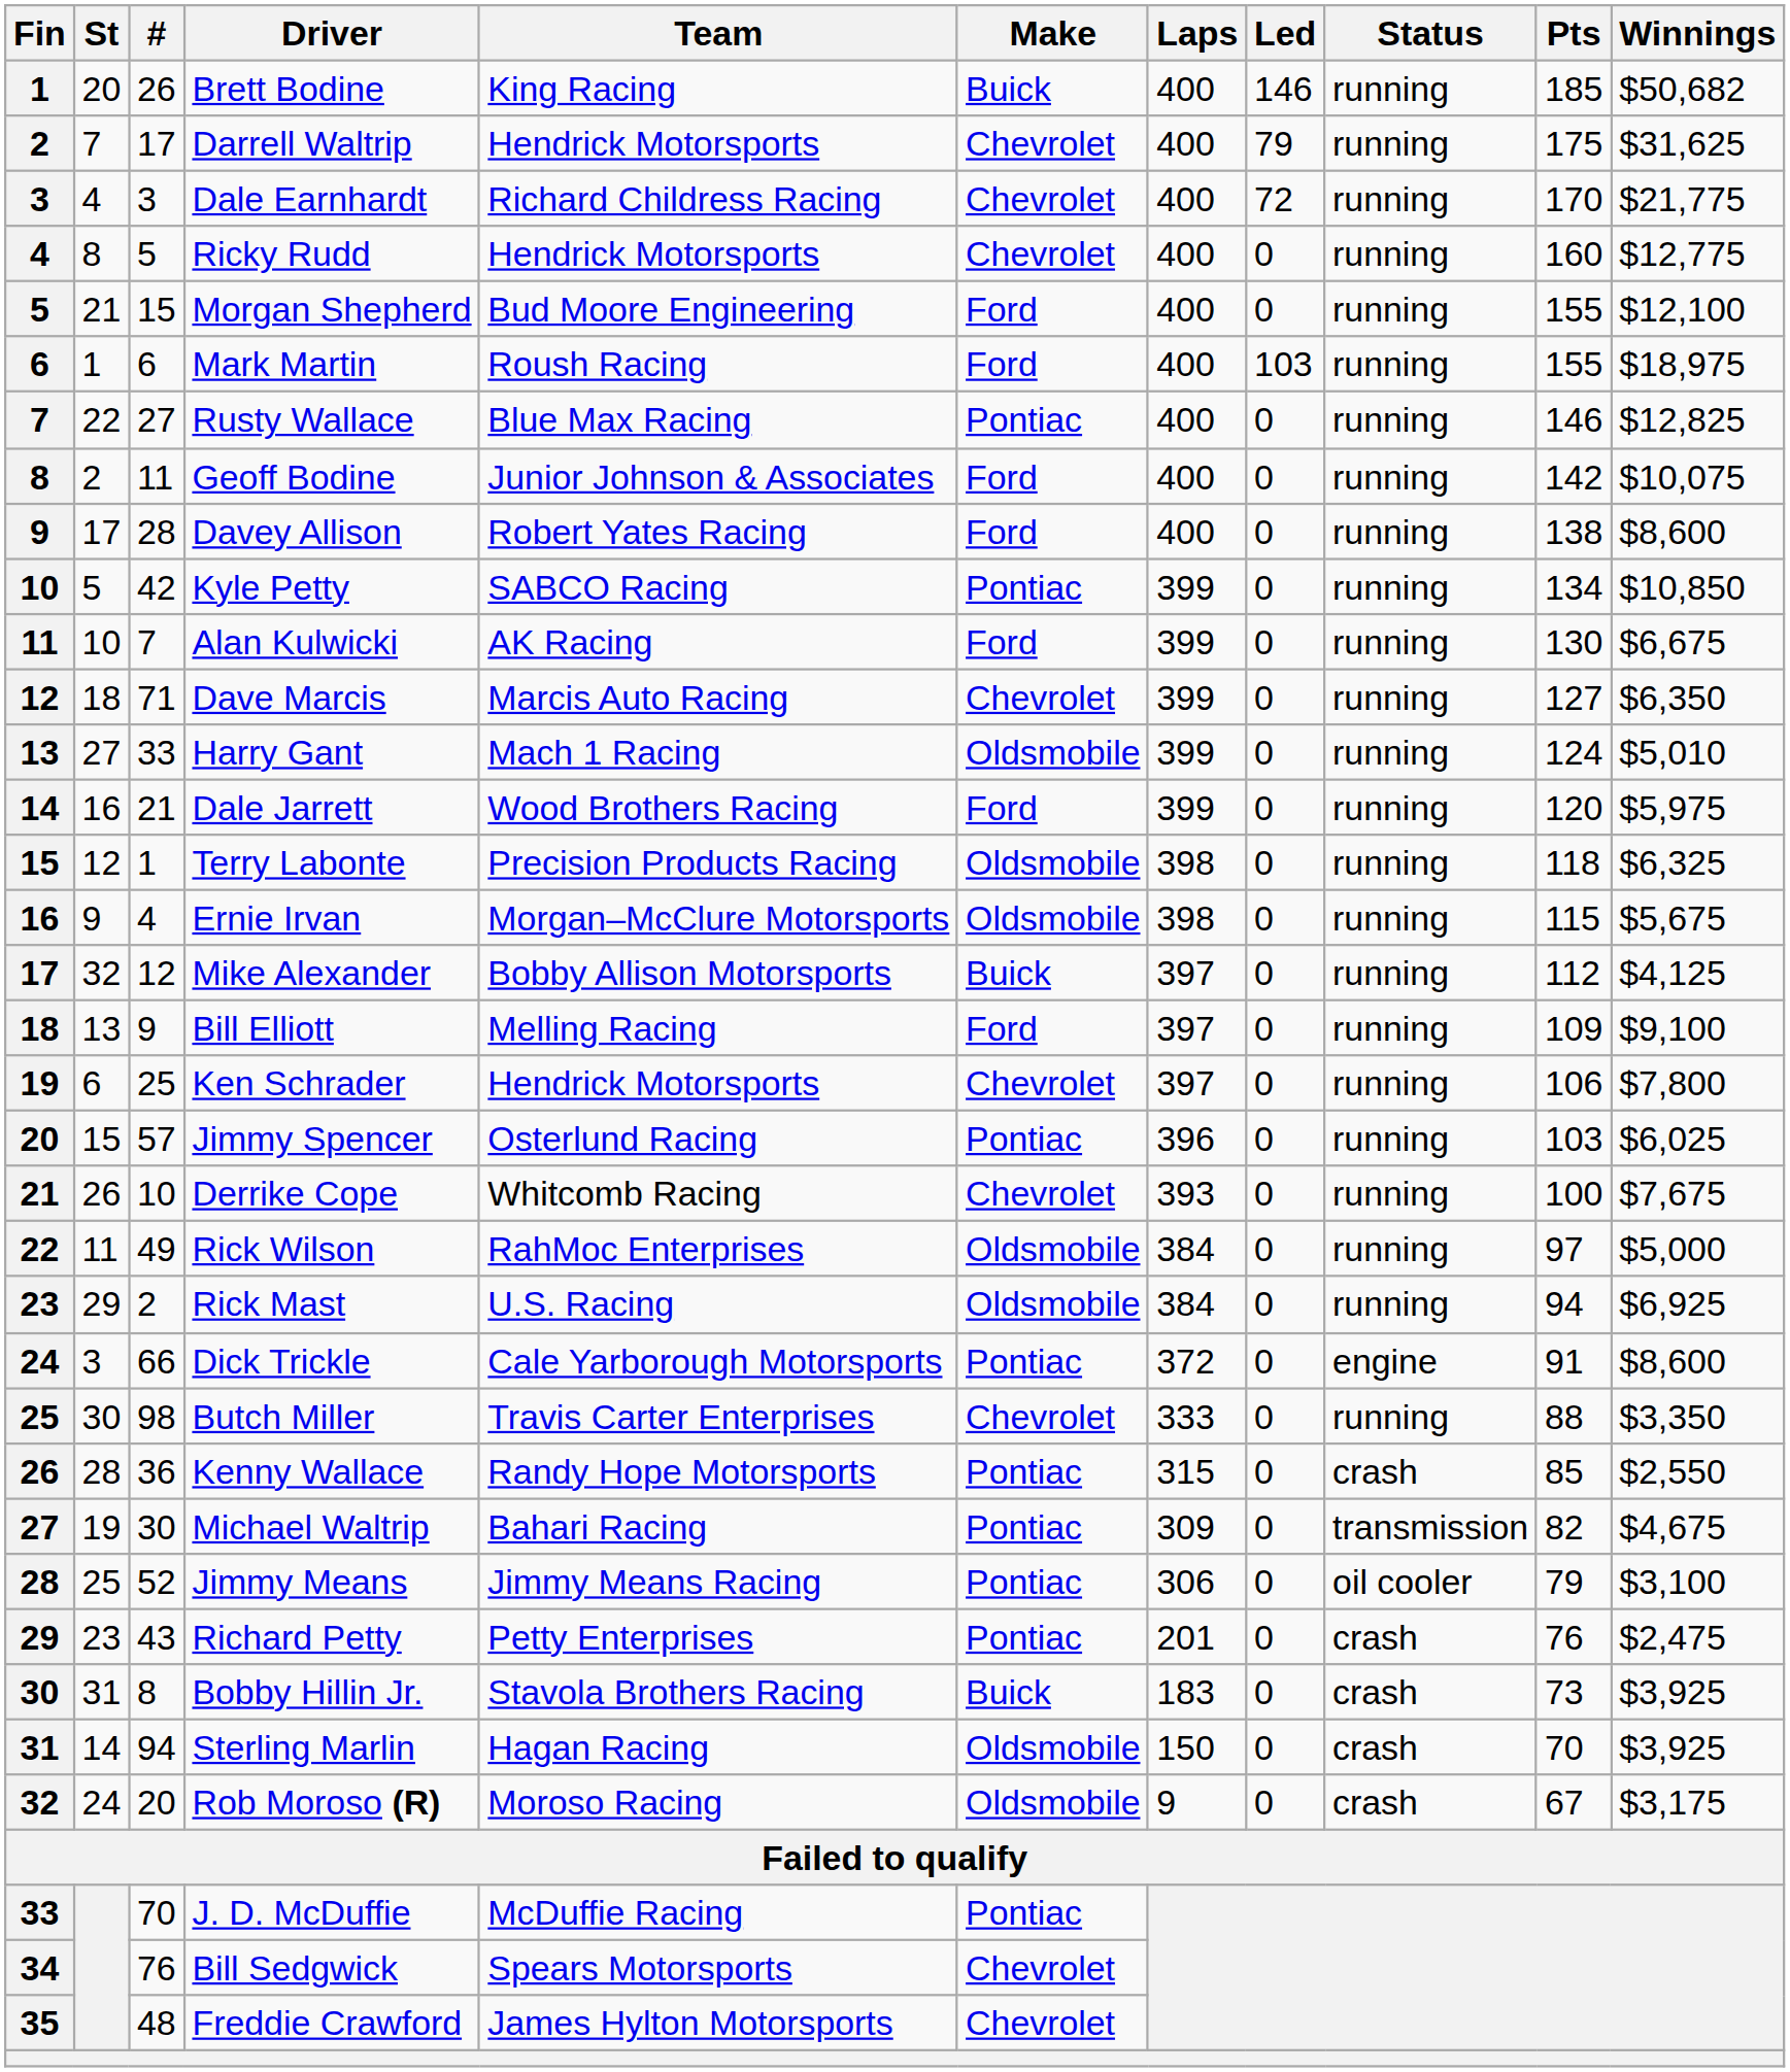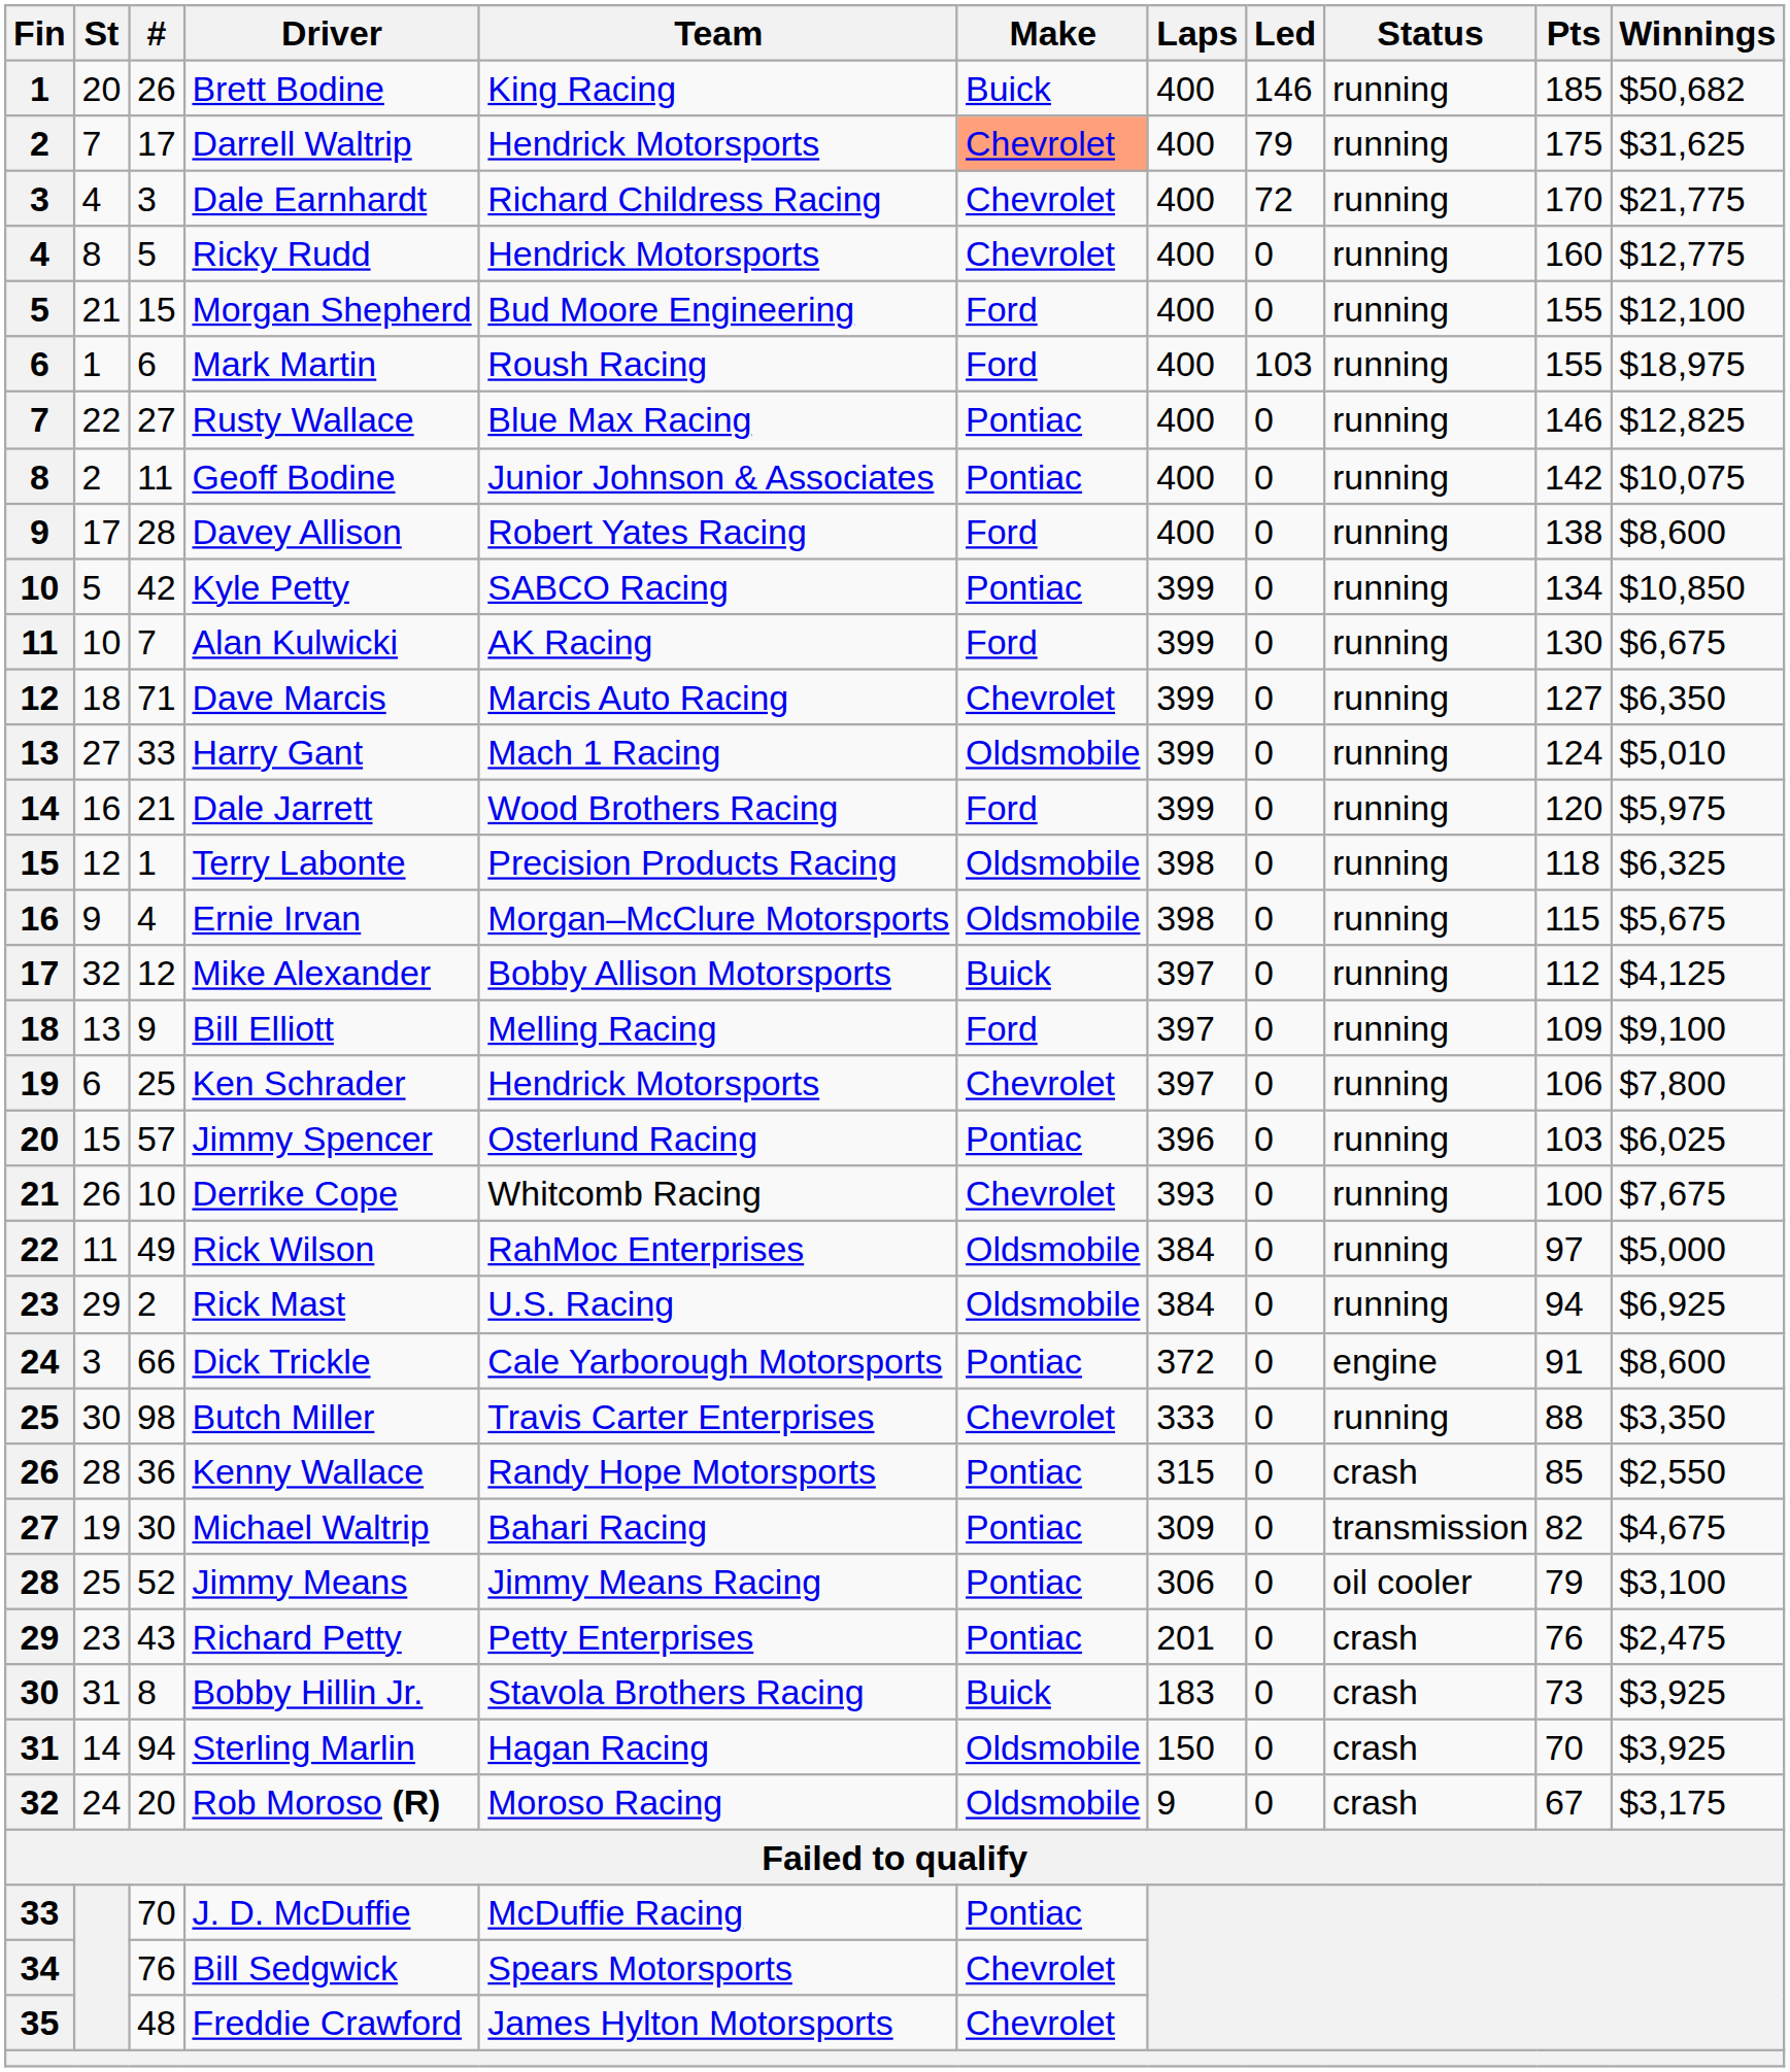Darrell Waltrip | Make: no background -> lightsalmon background
Geoff Bodine | Make: Ford -> Pontiac
